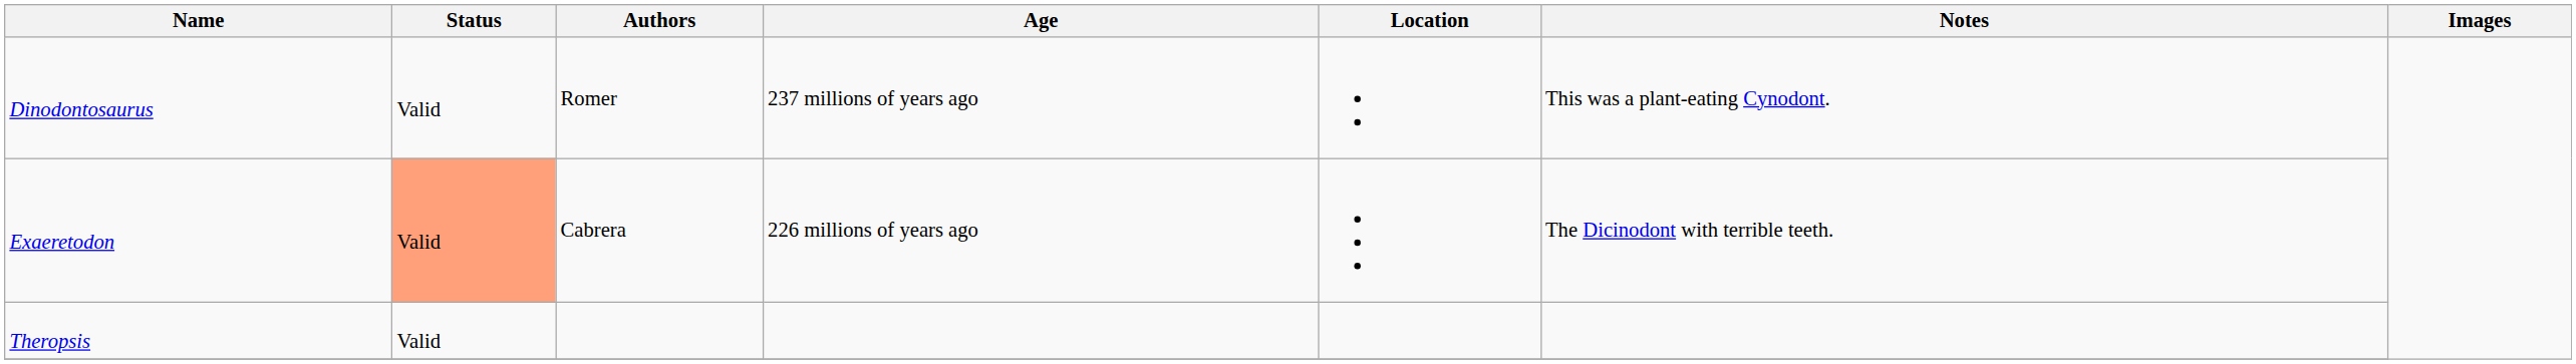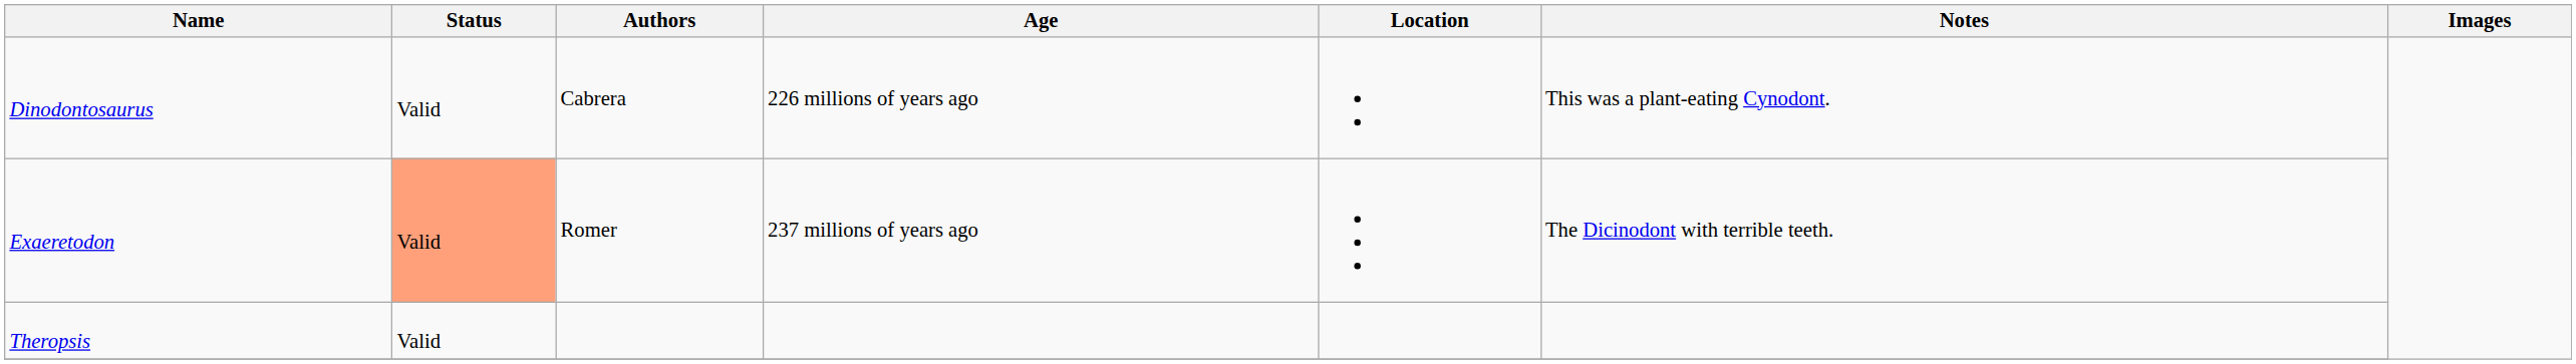Dinodontosaurus | Authors: Romer -> Cabrera
Dinodontosaurus | Age: 237 millions of years ago -> 226 millions of years ago
Exaeretodon | Authors: Cabrera -> Romer
Exaeretodon | Age: 226 millions of years ago -> 237 millions of years ago
